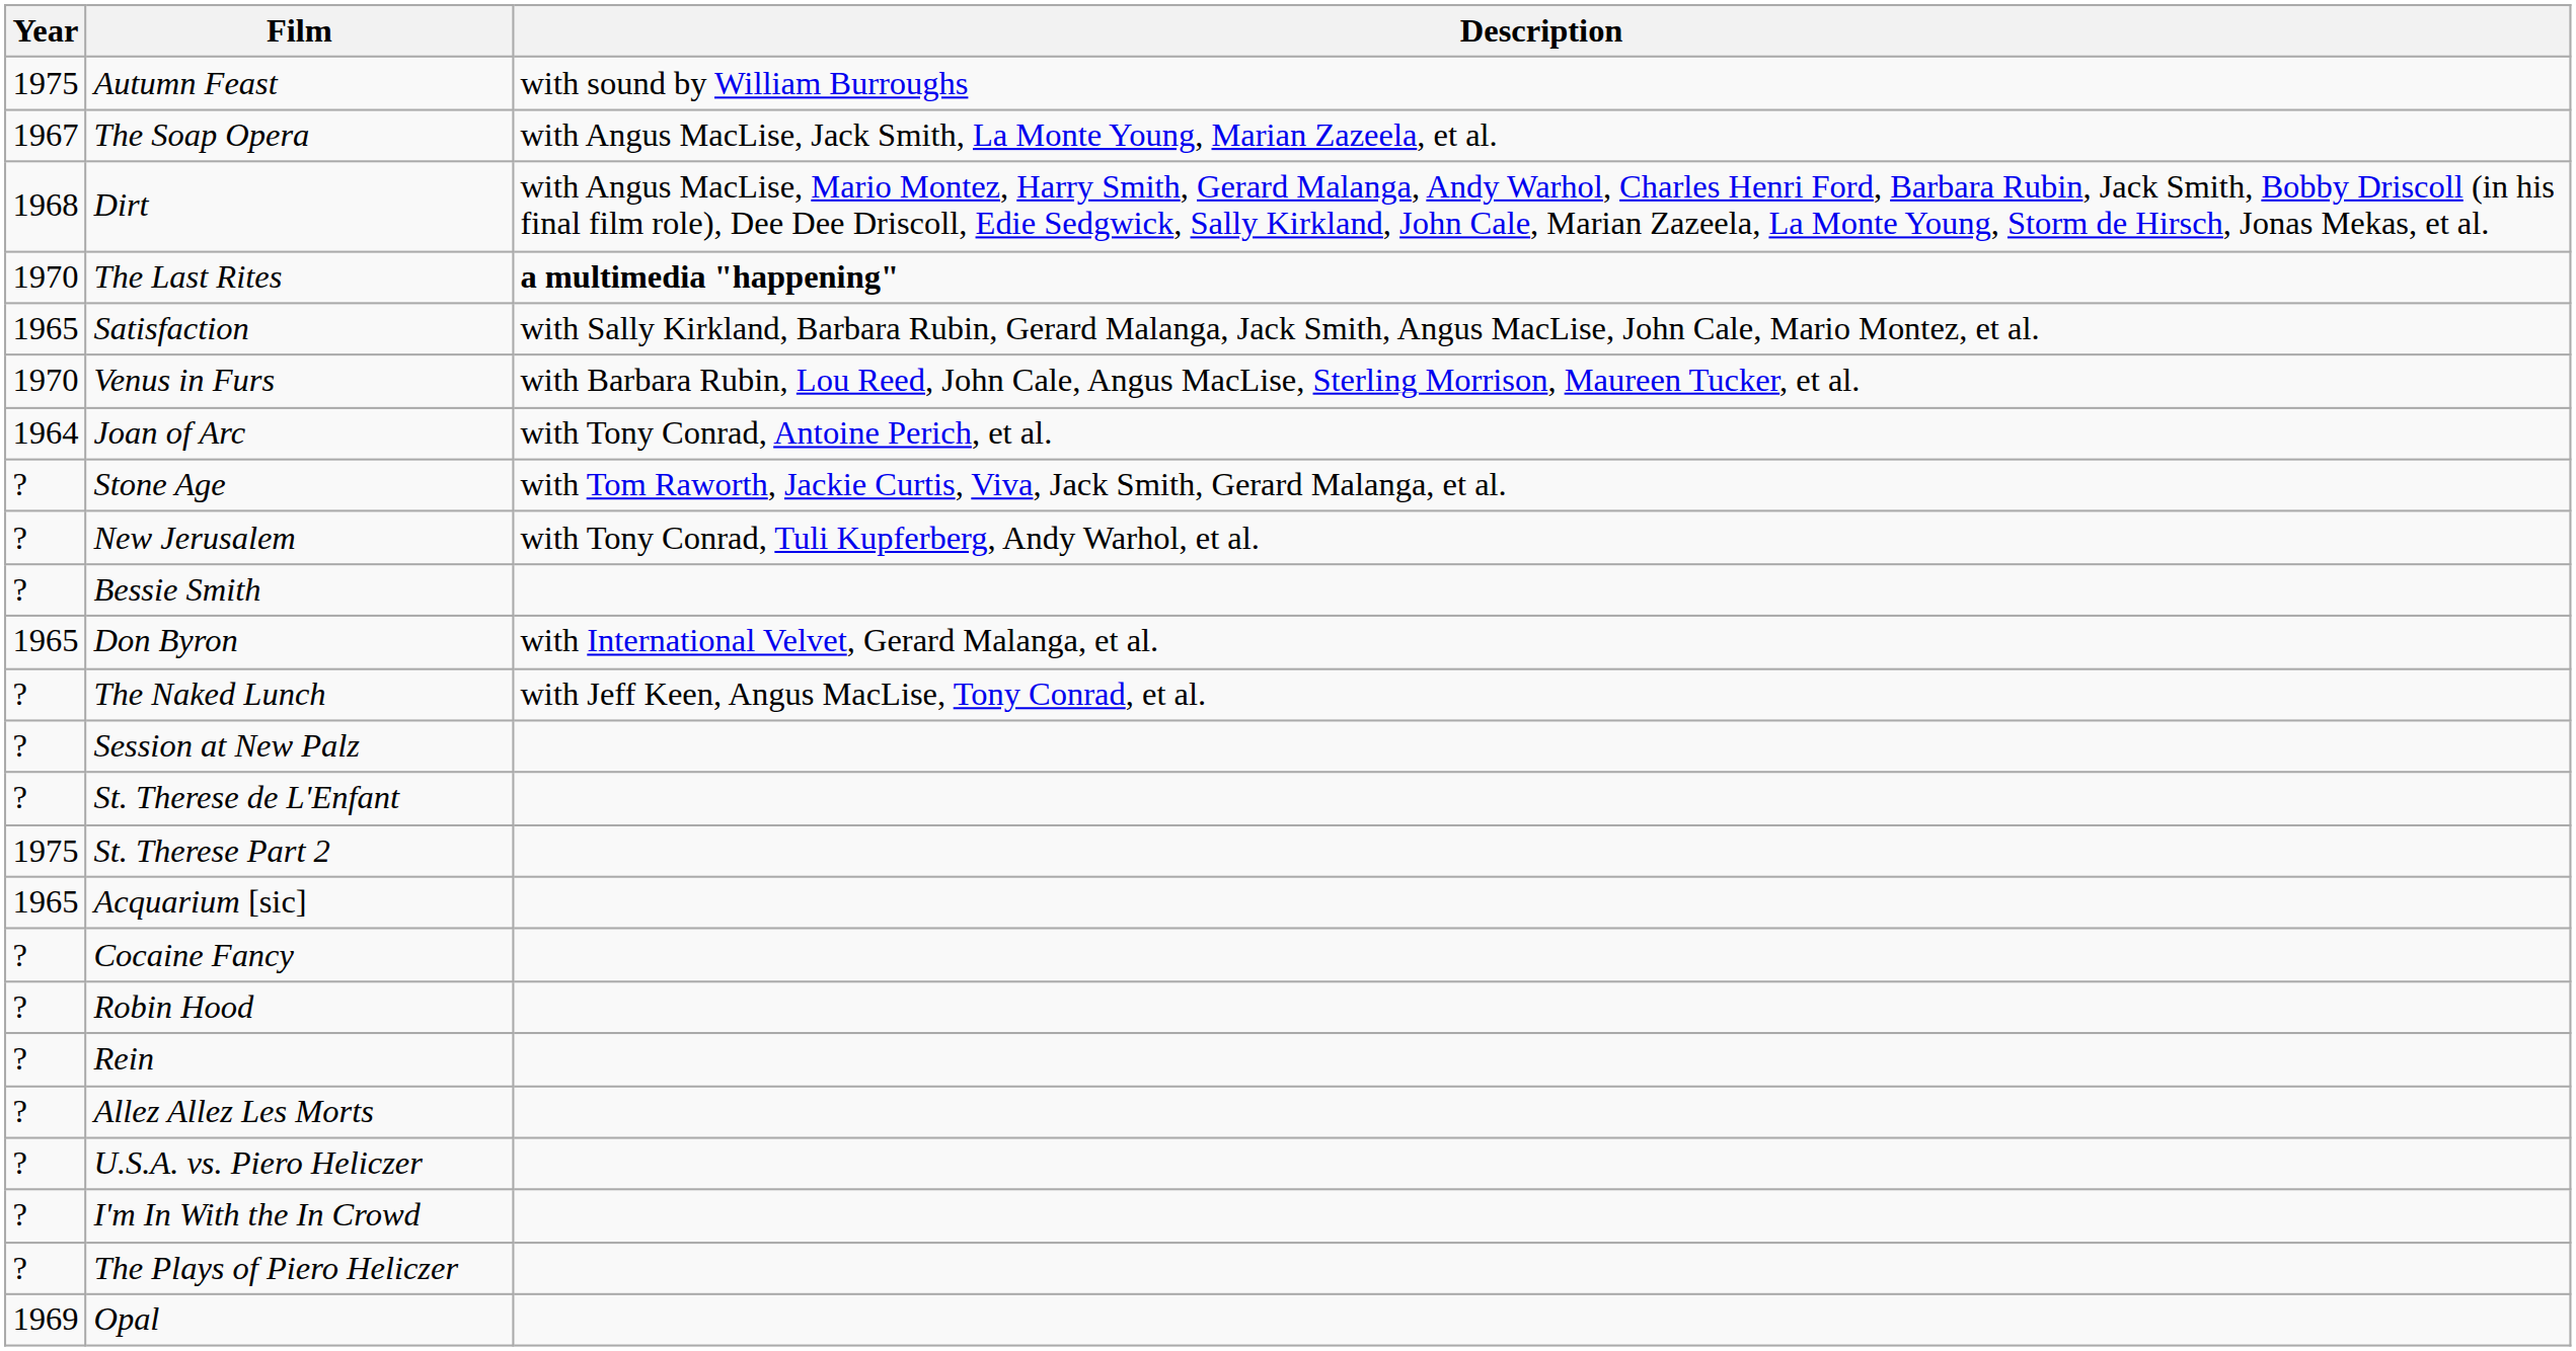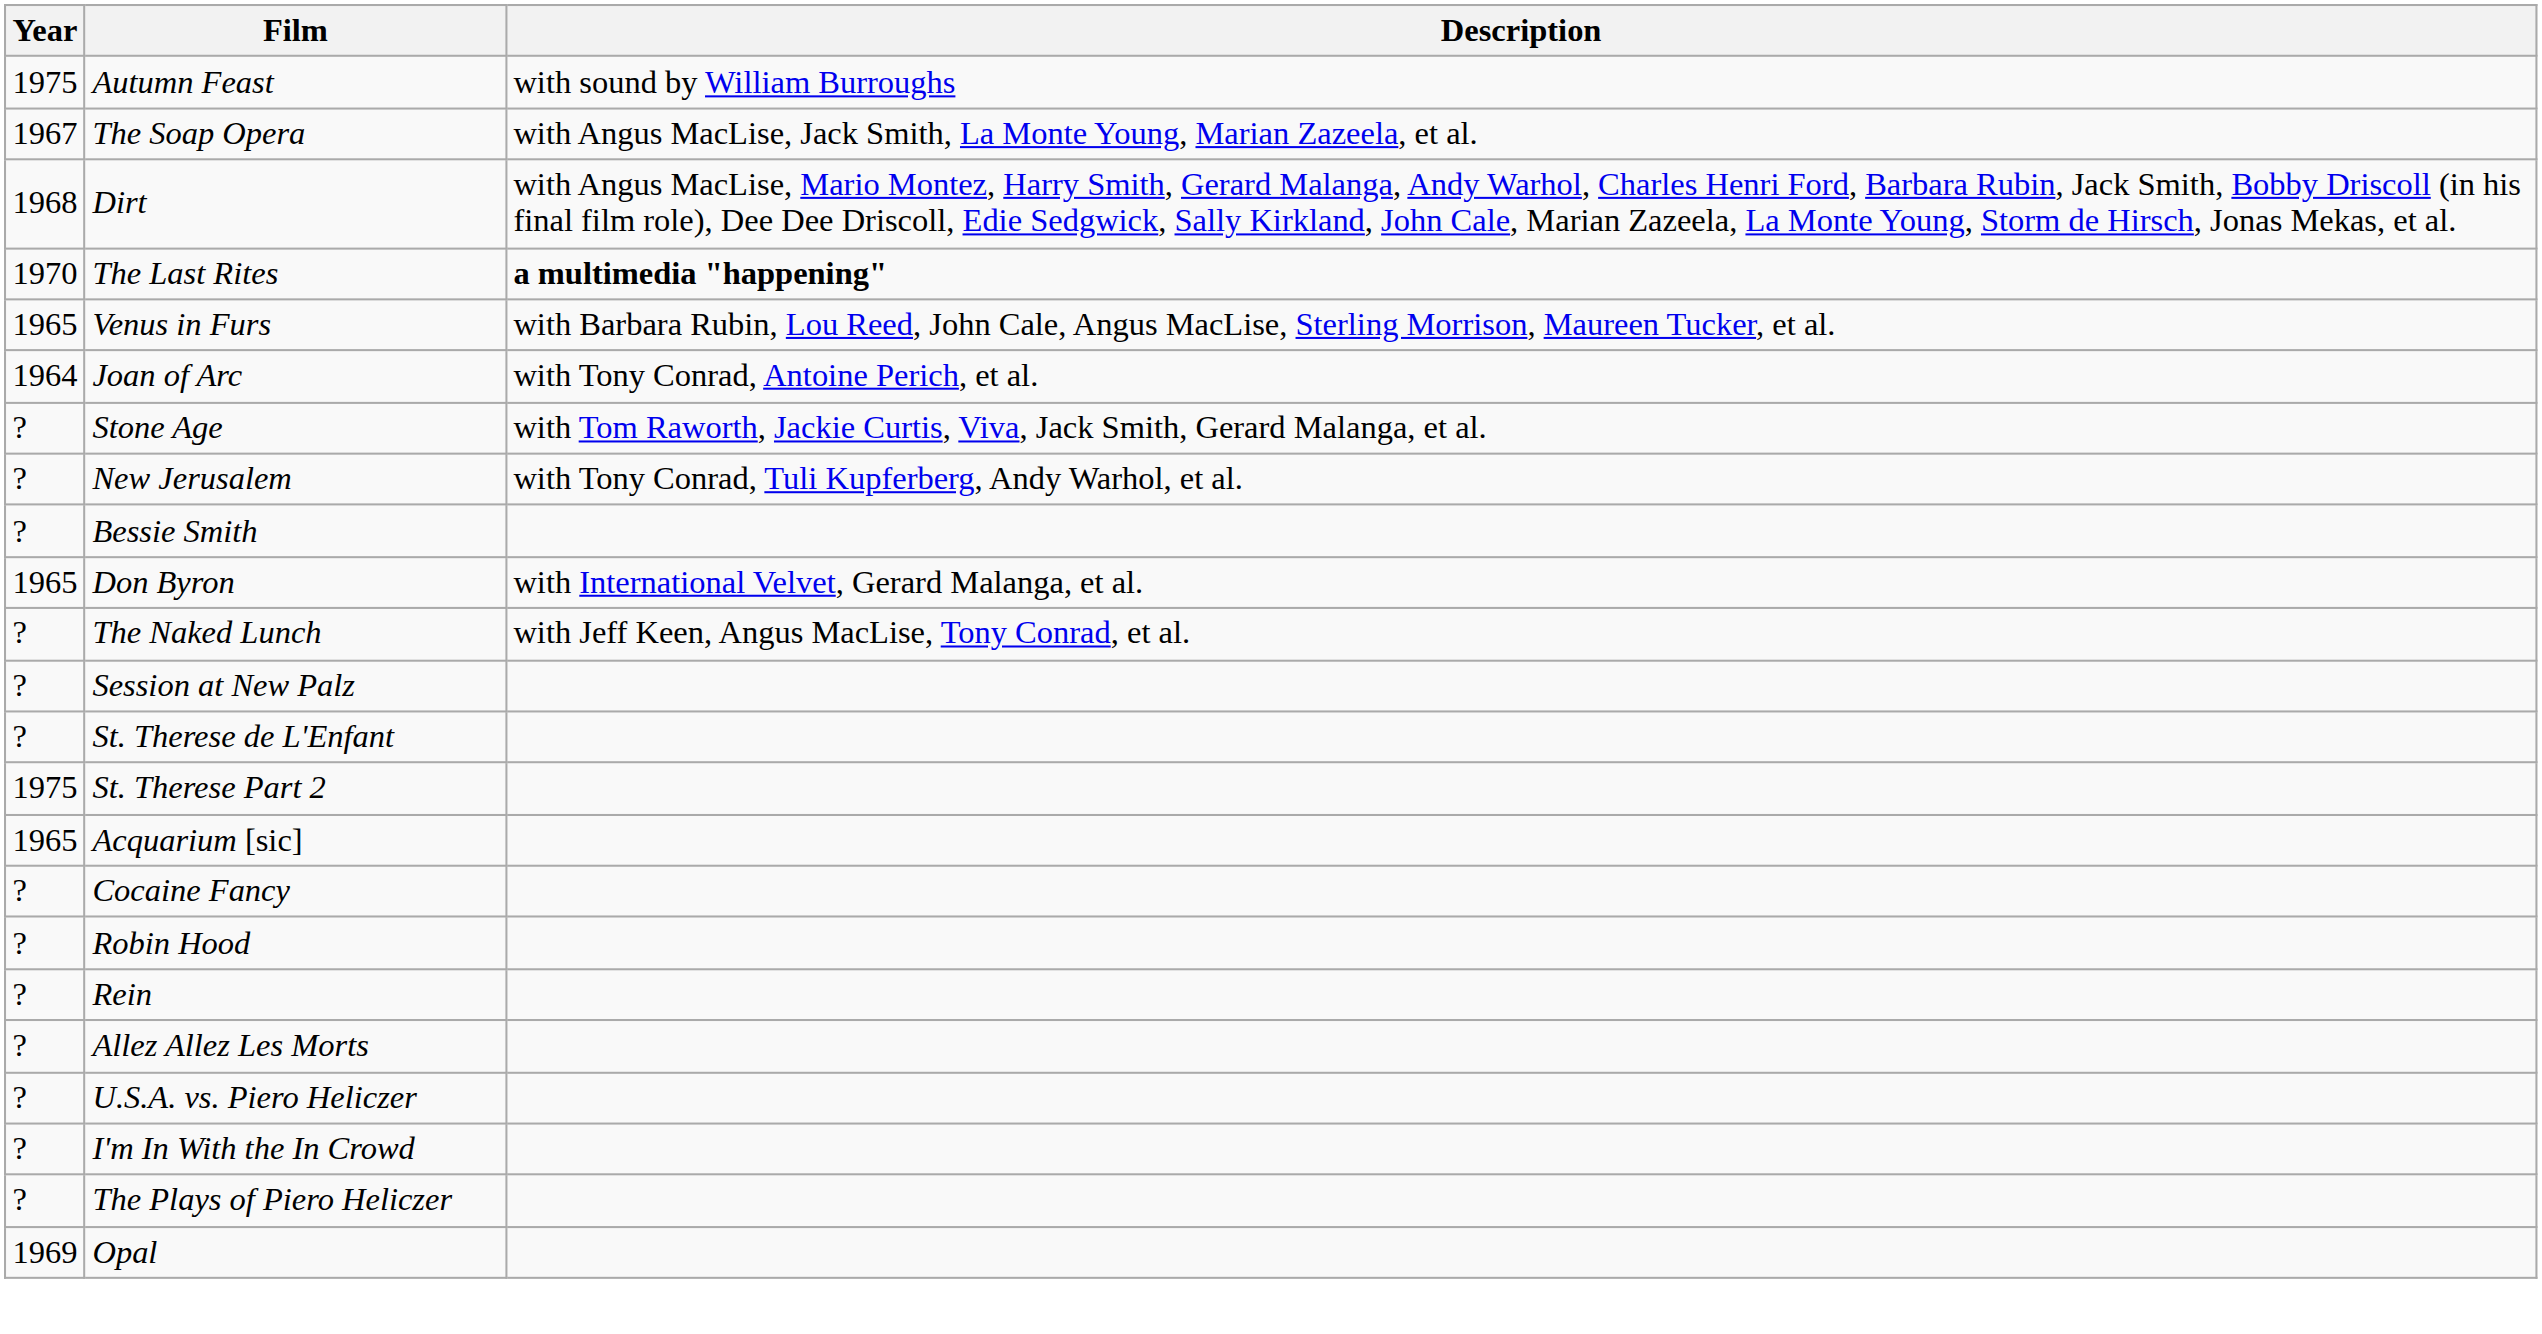- row: 1965 | Satisfaction | with Sally Kirkland, Barbara Rubin, Gerard Malanga, Jack Smith, Angus MacLise, John Cale, Mario Montez, et al.
Venus in Furs | Year: 1970 -> 1965
